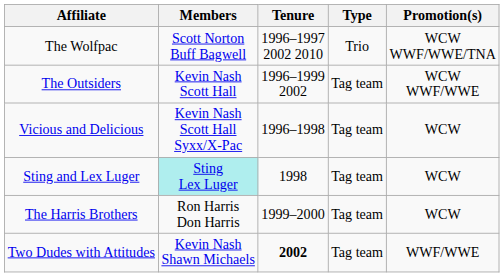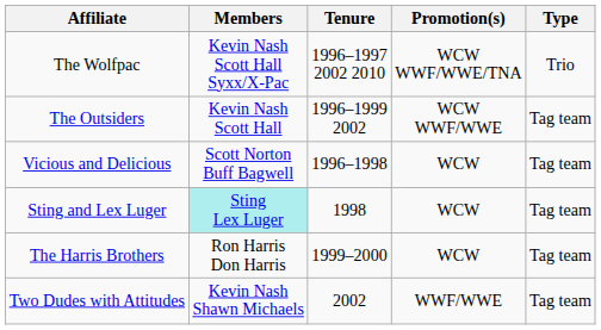columns swapped: Type <-> Promotion(s)
The Wolfpac | Members: Scott Norton Buff Bagwell -> Kevin Nash Scott Hall Syxx/X-Pac
Vicious and Delicious | Members: Kevin Nash Scott Hall Syxx/X-Pac -> Scott Norton Buff Bagwell
Two Dudes with Attitudes | Tenure: bold -> normal
